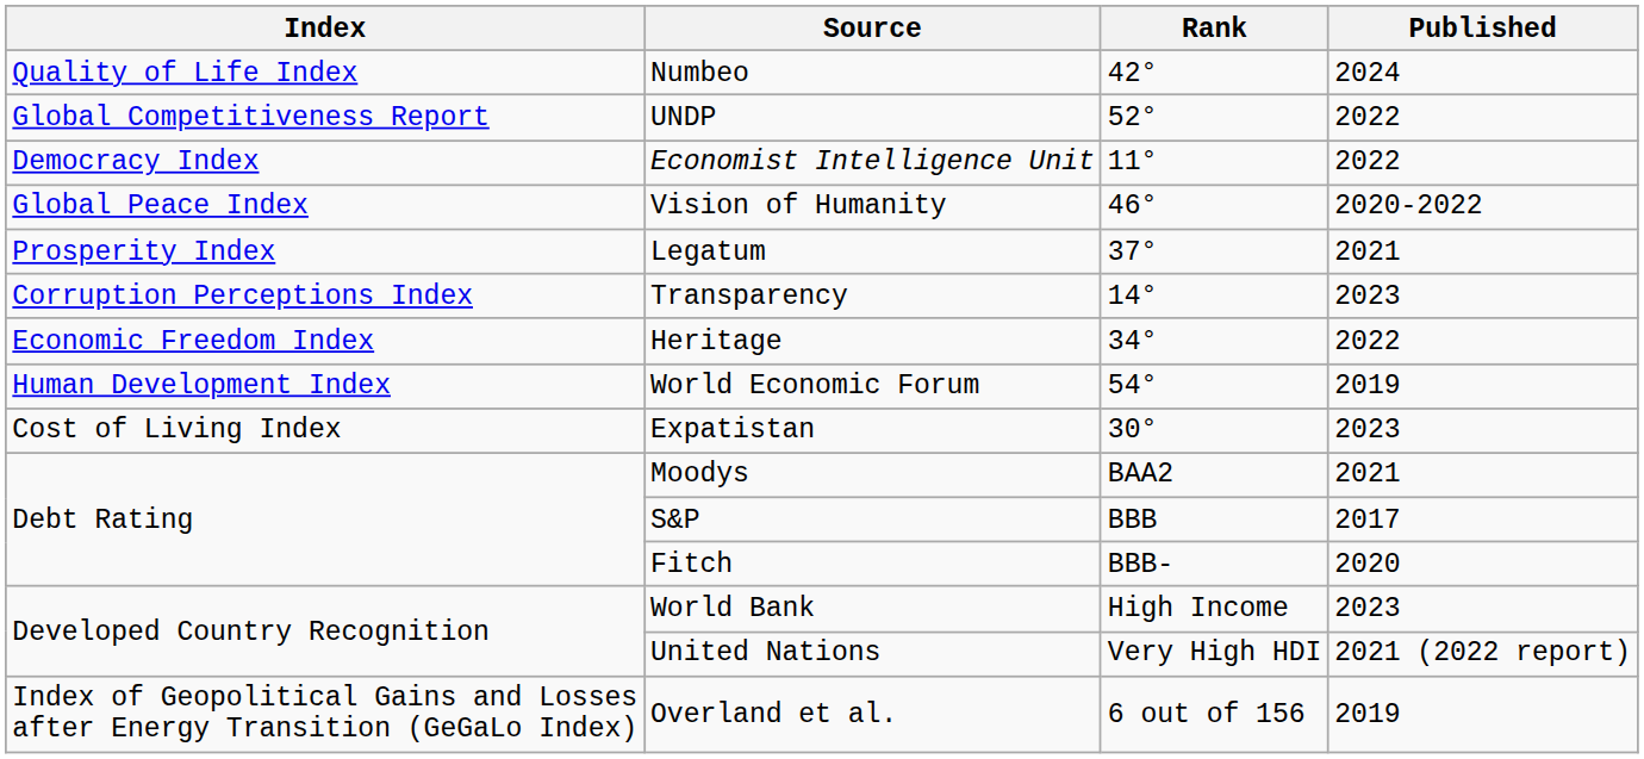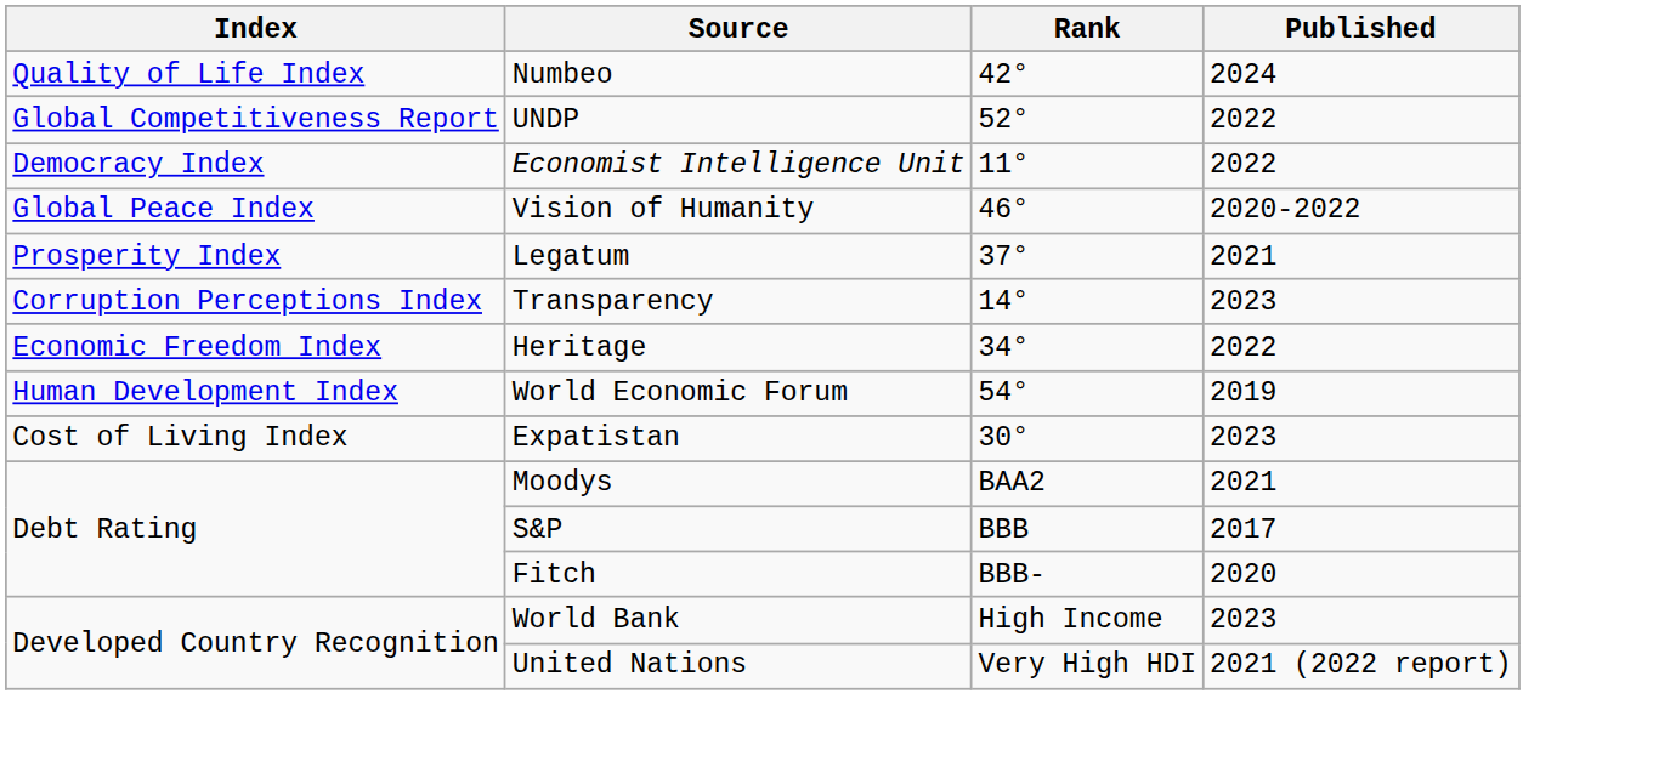- row: Index of Geopolitical Gains and Losses after Energy Transition (GeGaLo Index) | Overland et al. | 6 out of 156 | 2019
